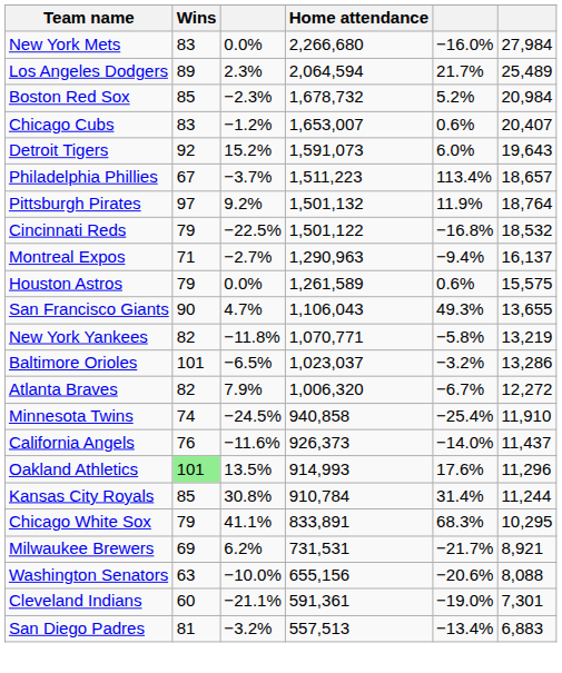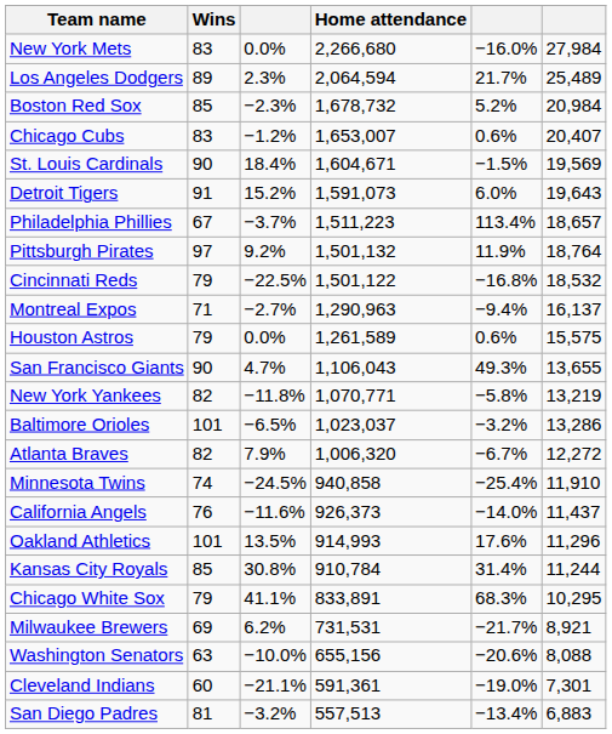+ row: St. Louis Cardinals | 90 | 18.4% | 1,604,671 | −1.5% | 19,569
Detroit Tigers | Wins: 92 -> 91
Oakland Athletics | Wins: lightgreen background -> no background
